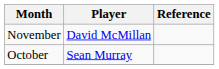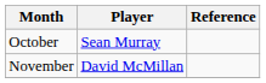rows swapped: October <-> November
